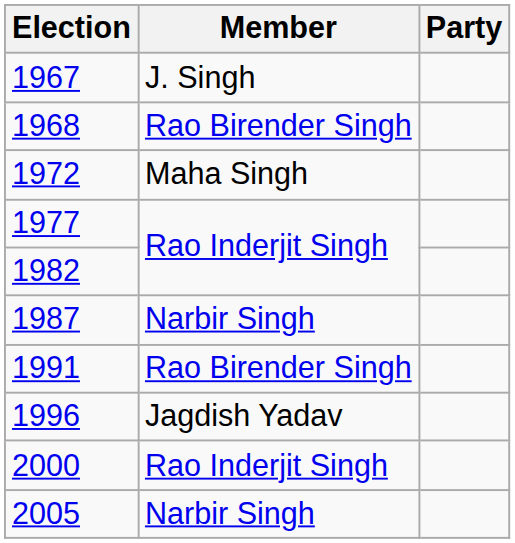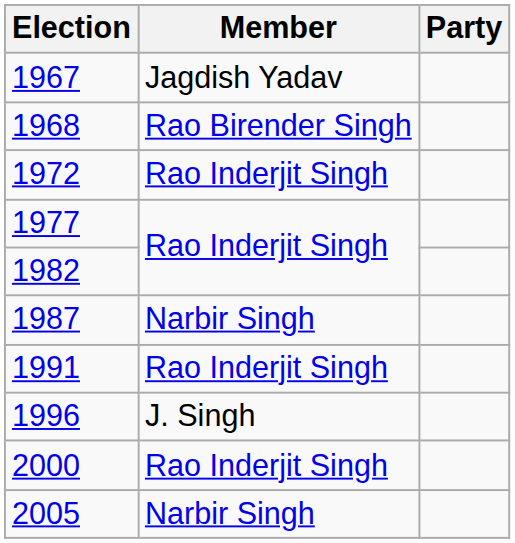1967 | Member: J. Singh -> Jagdish Yadav
1972 | Member: Maha Singh -> Rao Inderjit Singh
1991 | Member: Rao Birender Singh -> Rao Inderjit Singh
1996 | Member: Jagdish Yadav -> J. Singh
